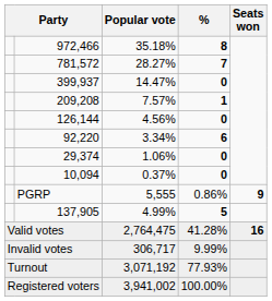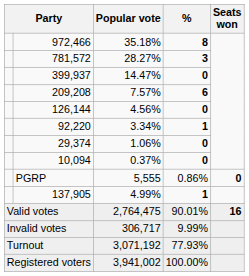781,572 | %: 7 -> 3
209,208 | %: 1 -> 6
92,220 | %: 6 -> 1
PGRP | Seats won: 9 -> 0
137,905 | %: 5 -> 1
Valid votes | %: 41.28% -> 90.01%
